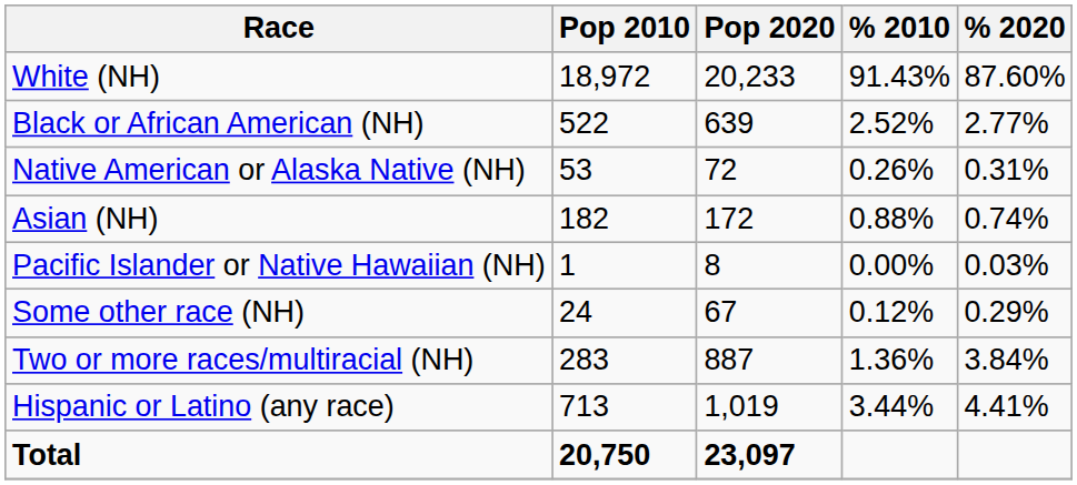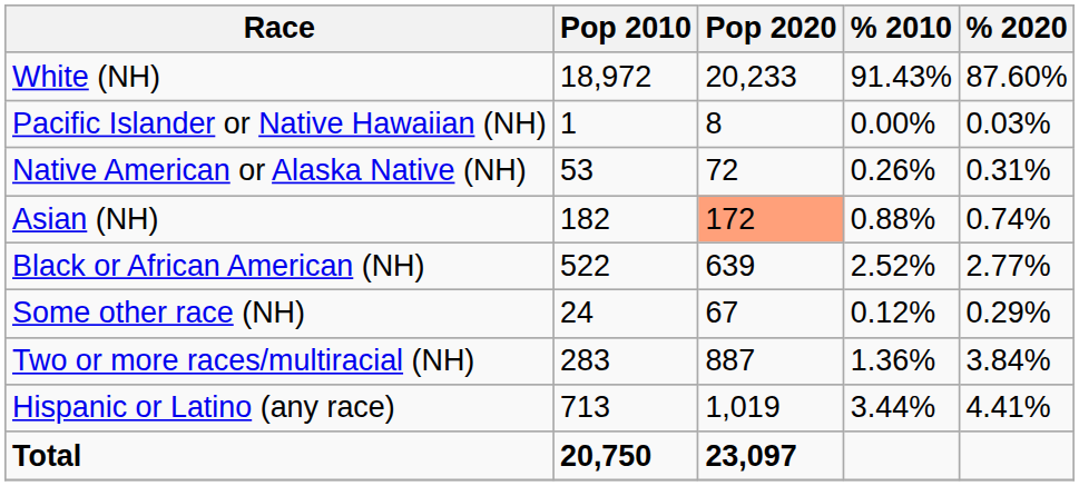rows swapped: Black or African American (NH) <-> Pacific Islander or Native Hawaiian (NH)
Asian (NH) | Pop 2020: no background -> lightsalmon background
